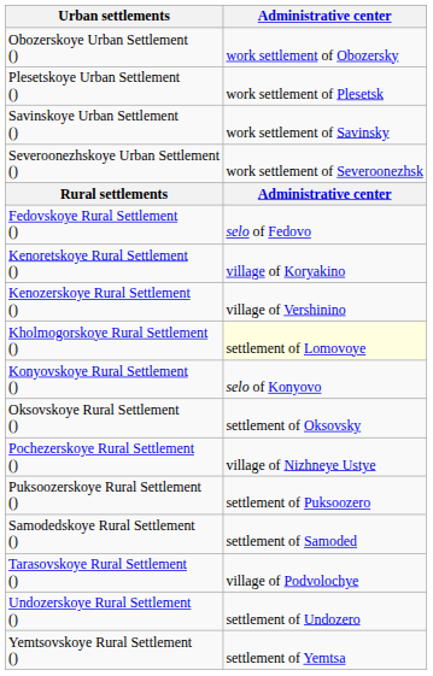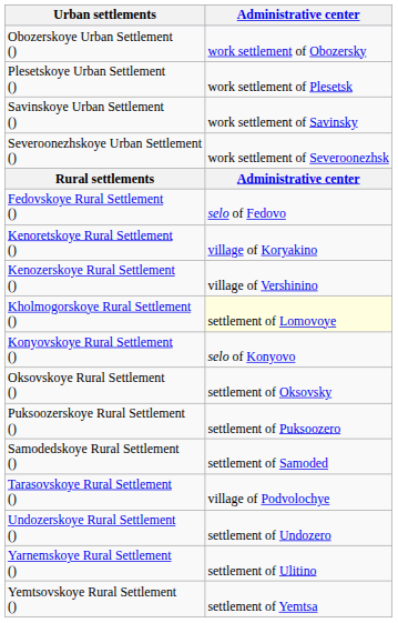- row: Pochezerskoye Rural Settlement () | village of Nizhneye Ustye
+ row: Yarnemskoye Rural Settlement () | settlement of Ulitino
